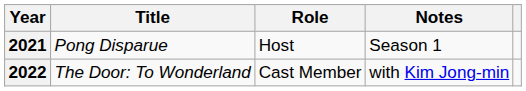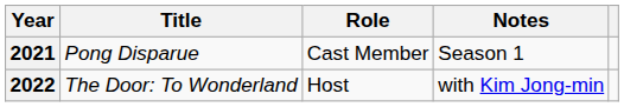2021 | Role: Host -> Cast Member
2022 | Role: Cast Member -> Host
